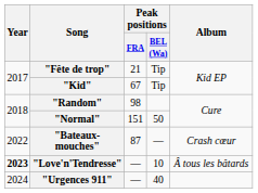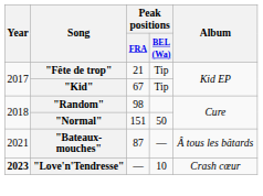"Bateaux-mouches" | Year: 2022 -> 2021
"Bateaux-mouches" | Album: Crash cœur -> Â tous les bâtards
"Love'n'Tendresse" | Album: Â tous les bâtards -> Crash cœur
- row: 2024 | "Urgences 911" | — | 40
